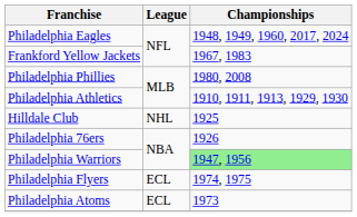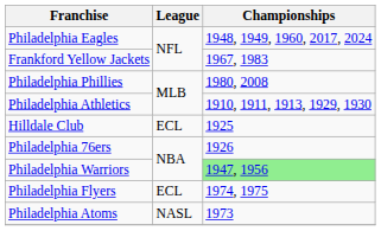Hilldale Club | League: NHL -> ECL
Philadelphia Atoms | League: ECL -> NASL
